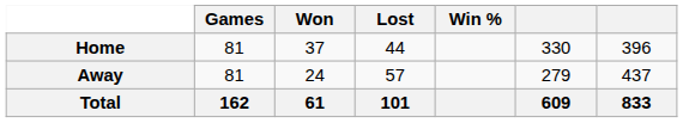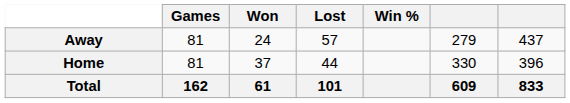rows swapped: Home <-> Away
